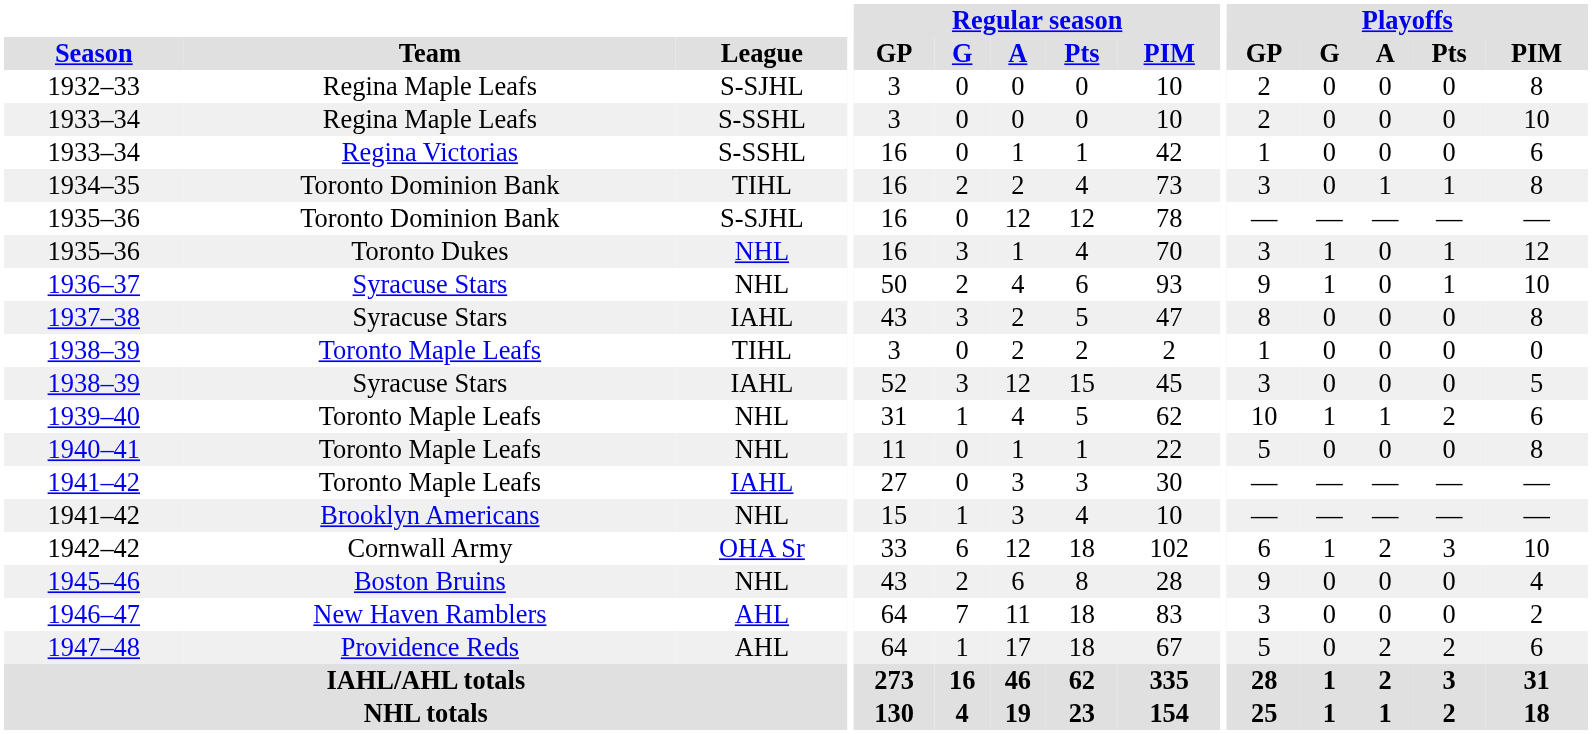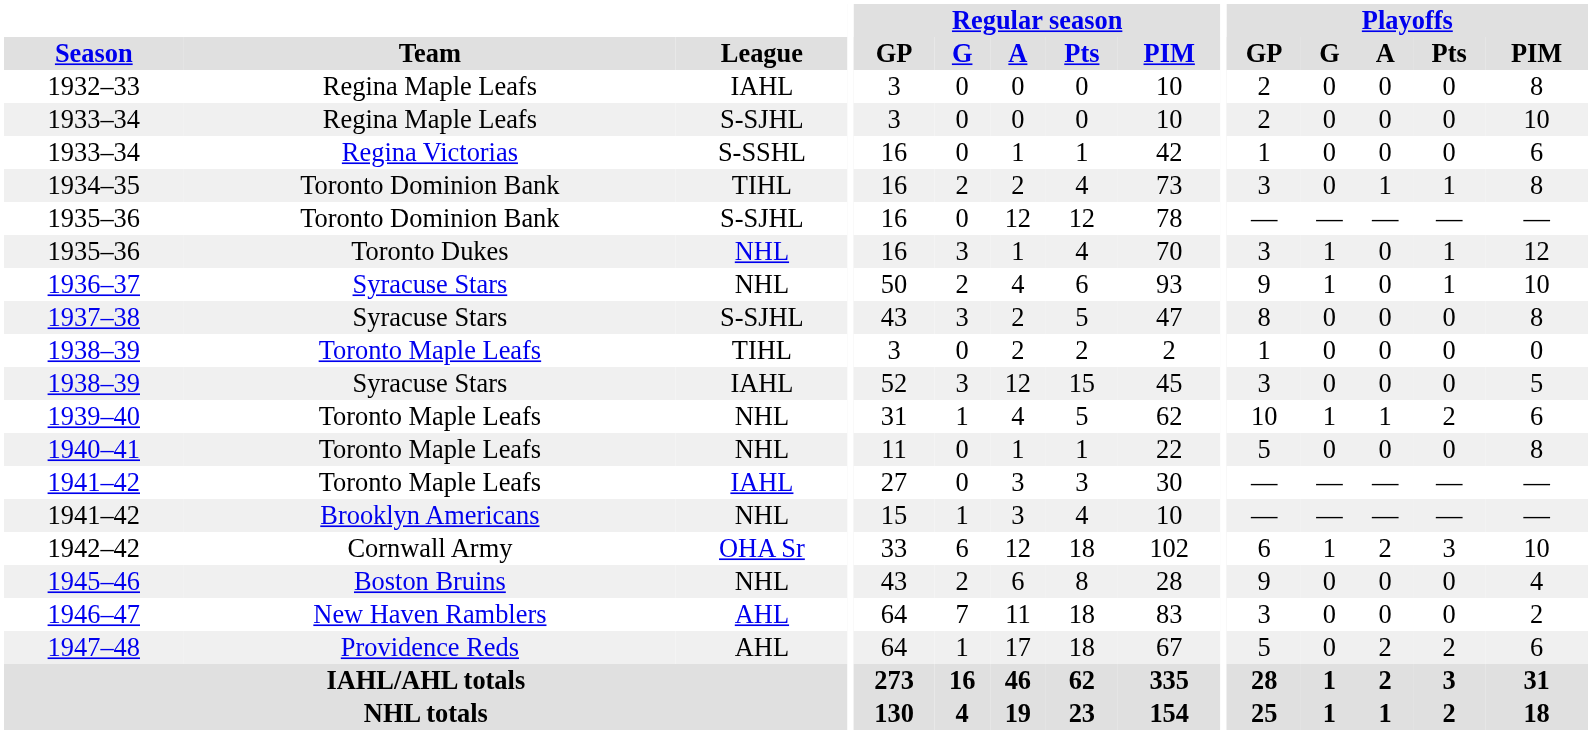1932–33 | League: S-SJHL -> IAHL
1933–34 / Regina Maple Leafs | League: S-SSHL -> S-SJHL
1937–38 | League: IAHL -> S-SJHL
